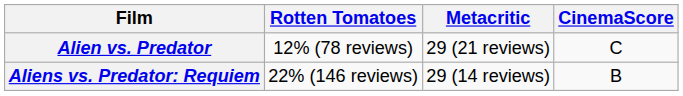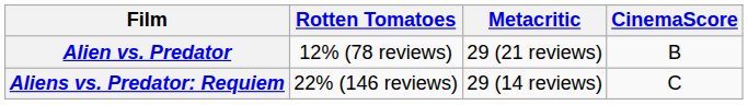Alien vs. Predator | CinemaScore: C -> B
Aliens vs. Predator: Requiem | CinemaScore: B -> C
